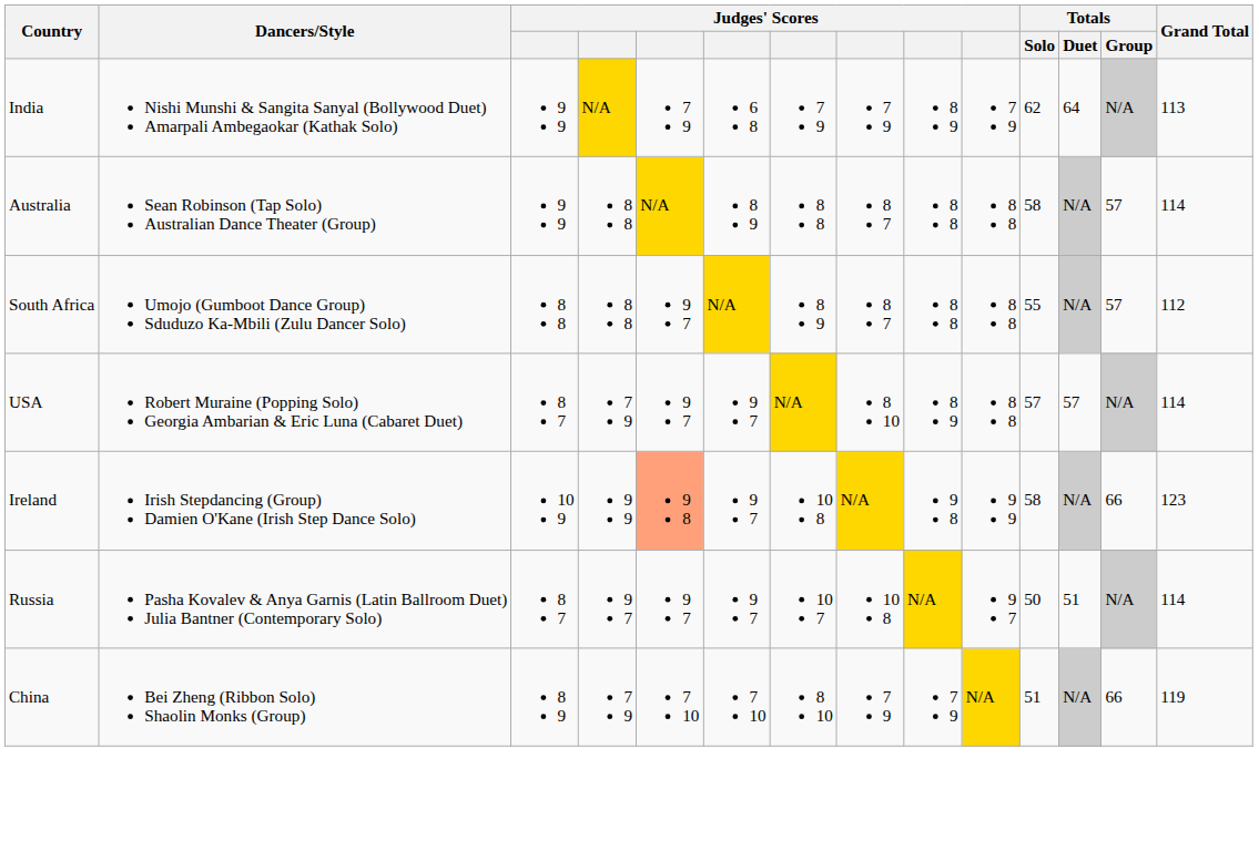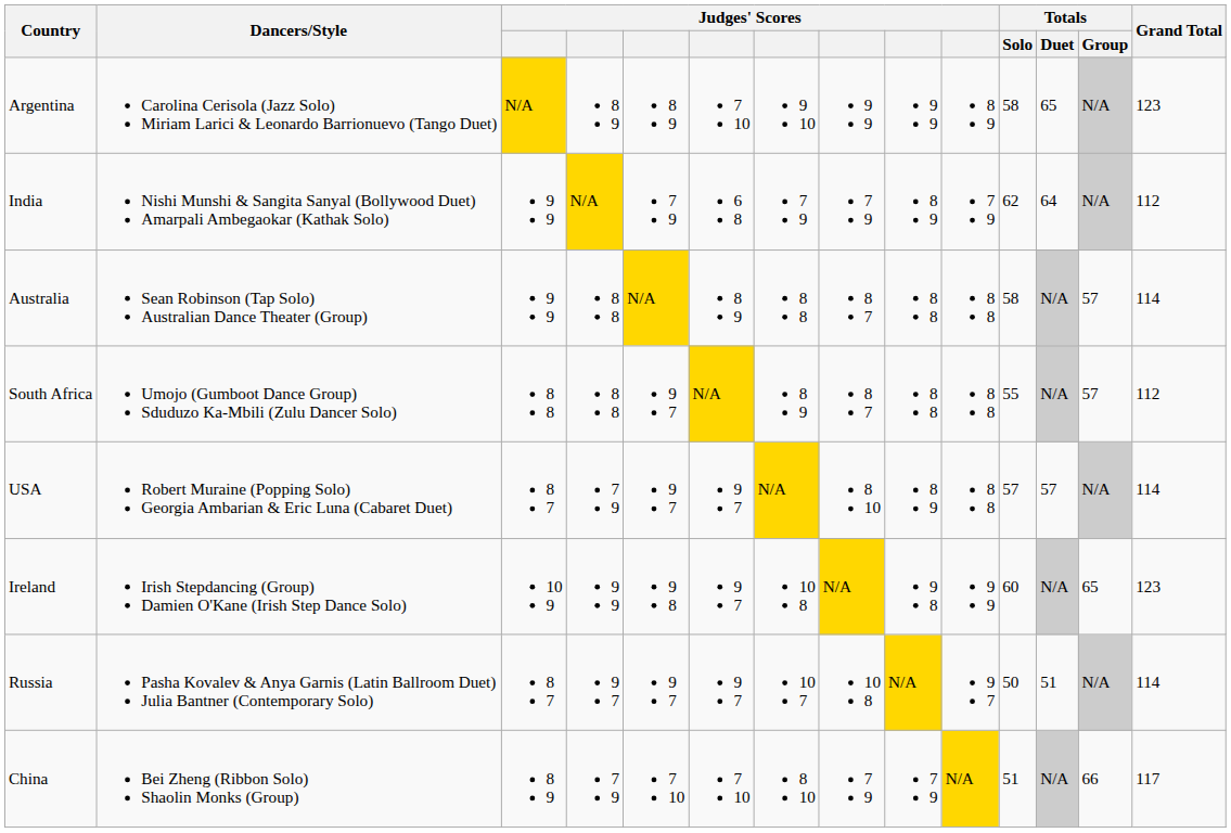+ row: Argentina | Carolina Cerisola (Jazz Solo) Miriam Larici & Leonardo Barrionuevo (Tango Duet) | N/A | 8 9 | 8 9 | 7 10 | 9 10 | 9 9 | 9 9 | 8 9 | 58 | 65 | N/A | 123
India | Grand Total: 113 -> 112
Ireland | column 5: lightsalmon background -> no background
Ireland | Totals / Solo: 58 -> 60
Ireland | Totals / Group: 66 -> 65
China | Grand Total: 119 -> 117
